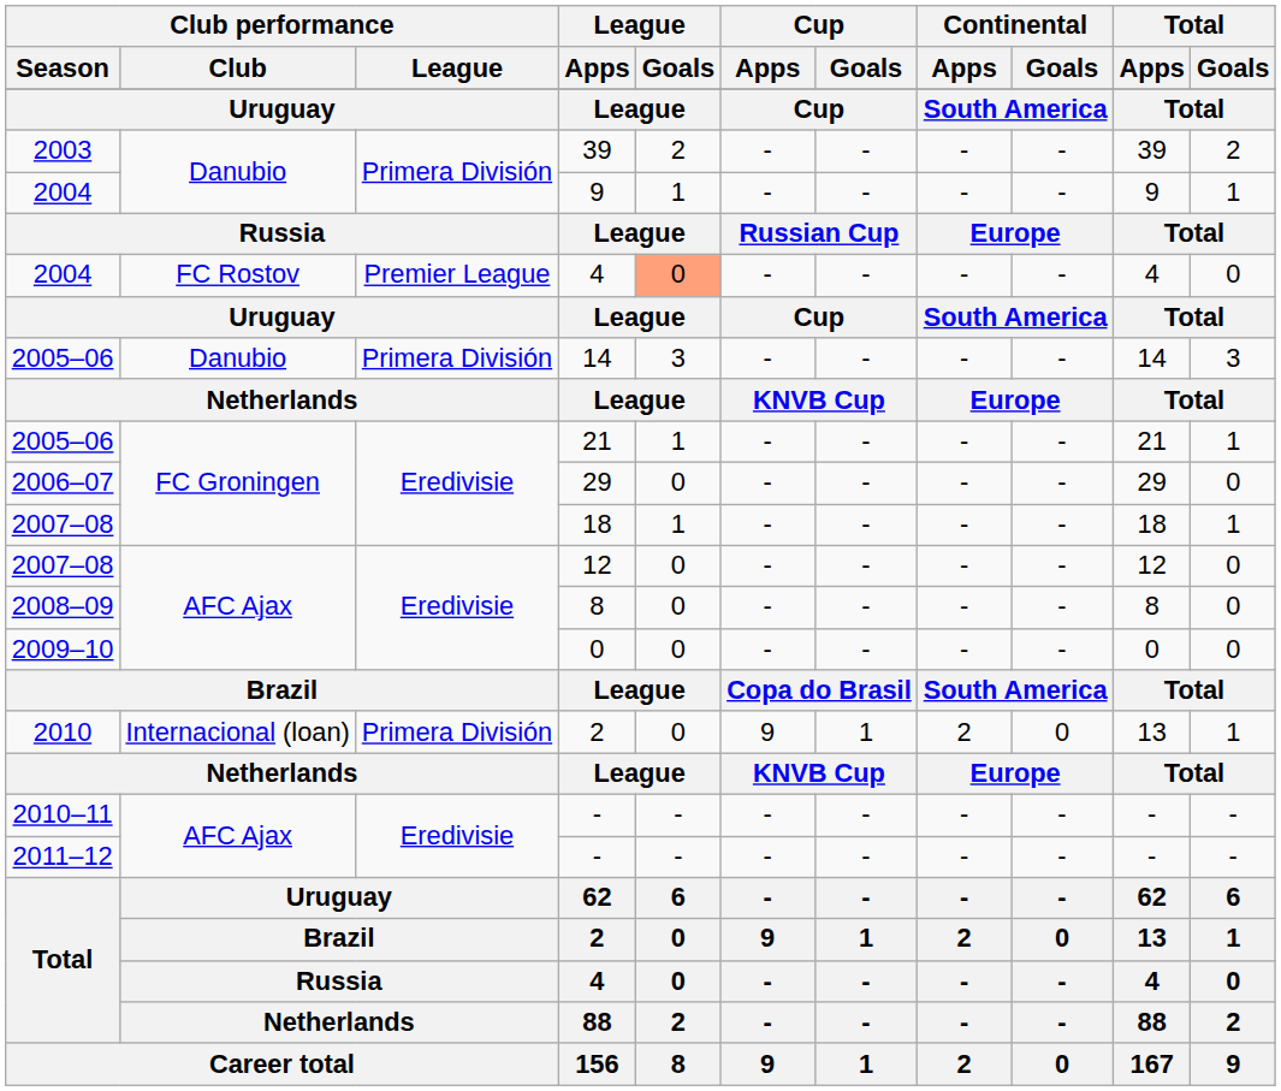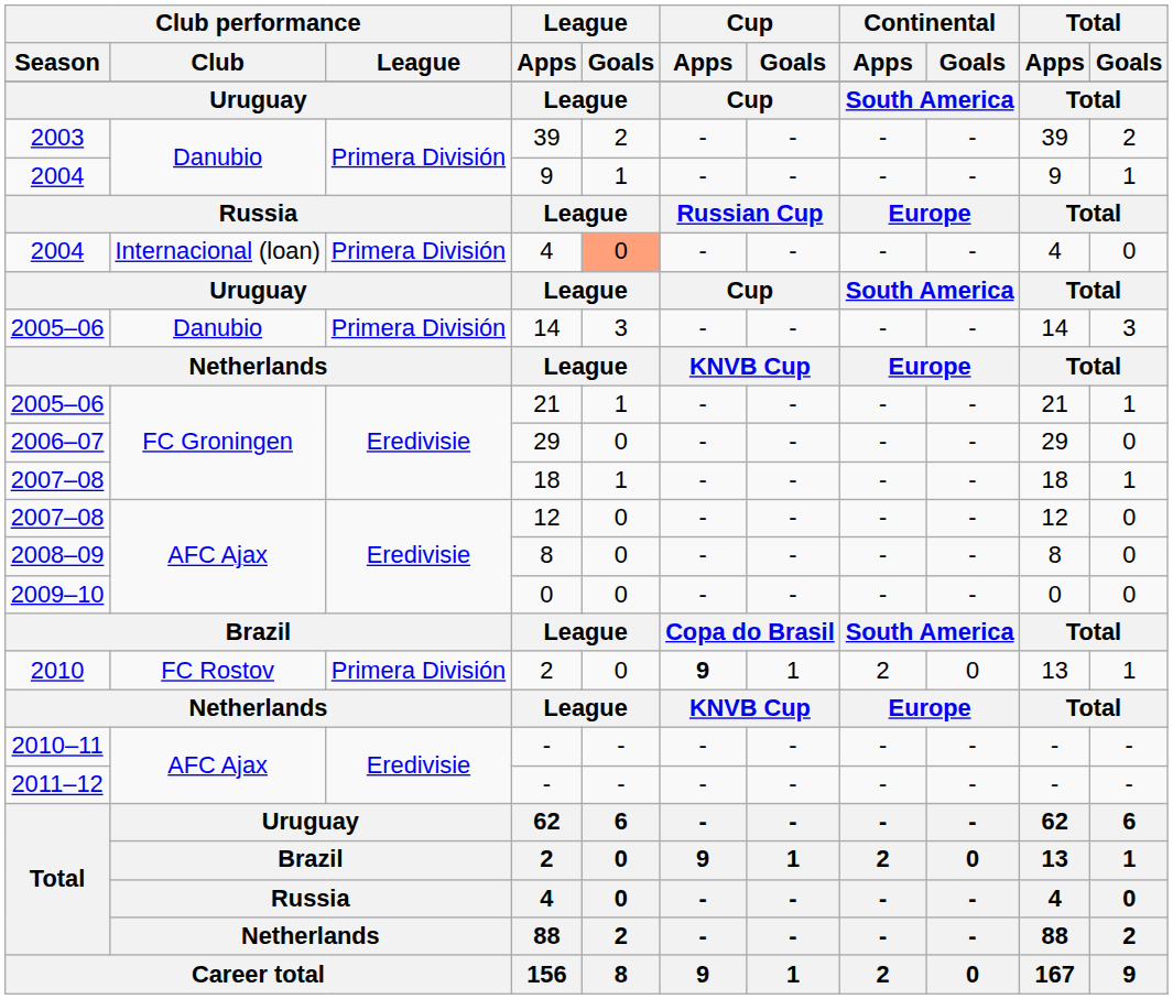2004 / 4 | Club performance / Club: FC Rostov -> Internacional (loan)
2004 / 4 | Club performance / League: Premier League -> Primera División
2010 / 2 | Club performance / Club: Internacional (loan) -> FC Rostov
2010 / 2 | Cup / Apps: normal -> bold
